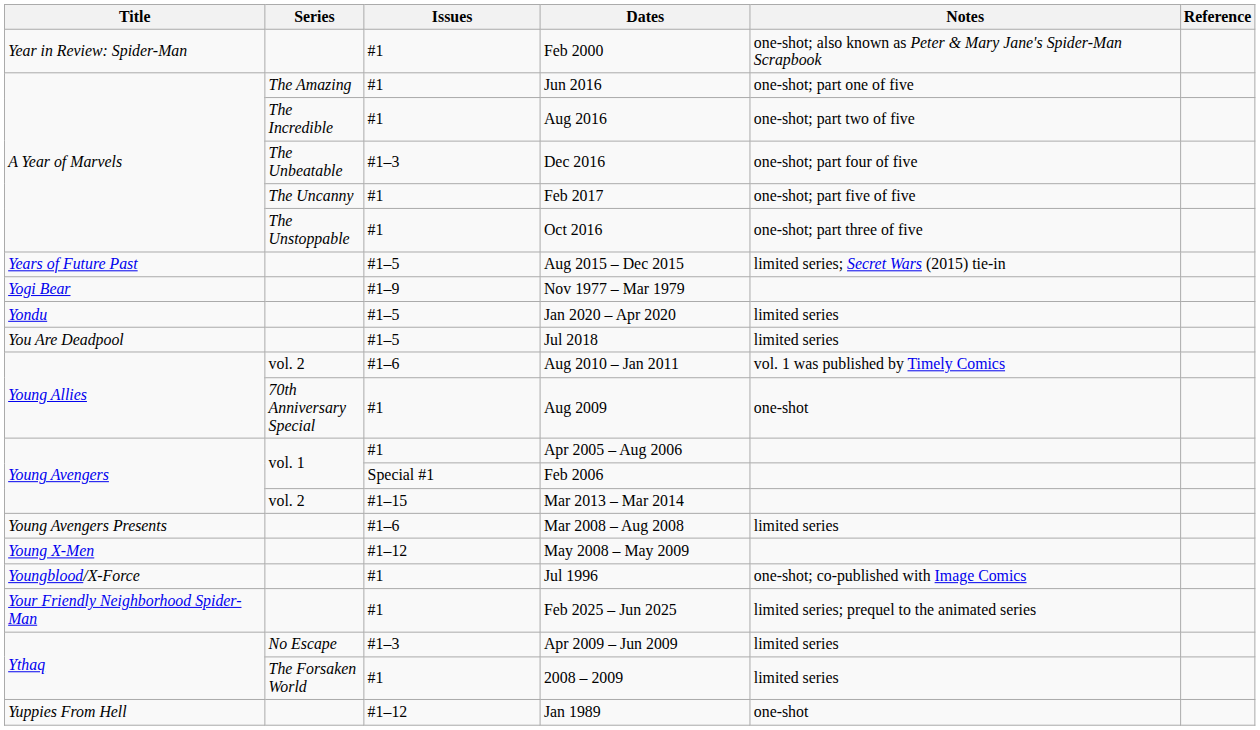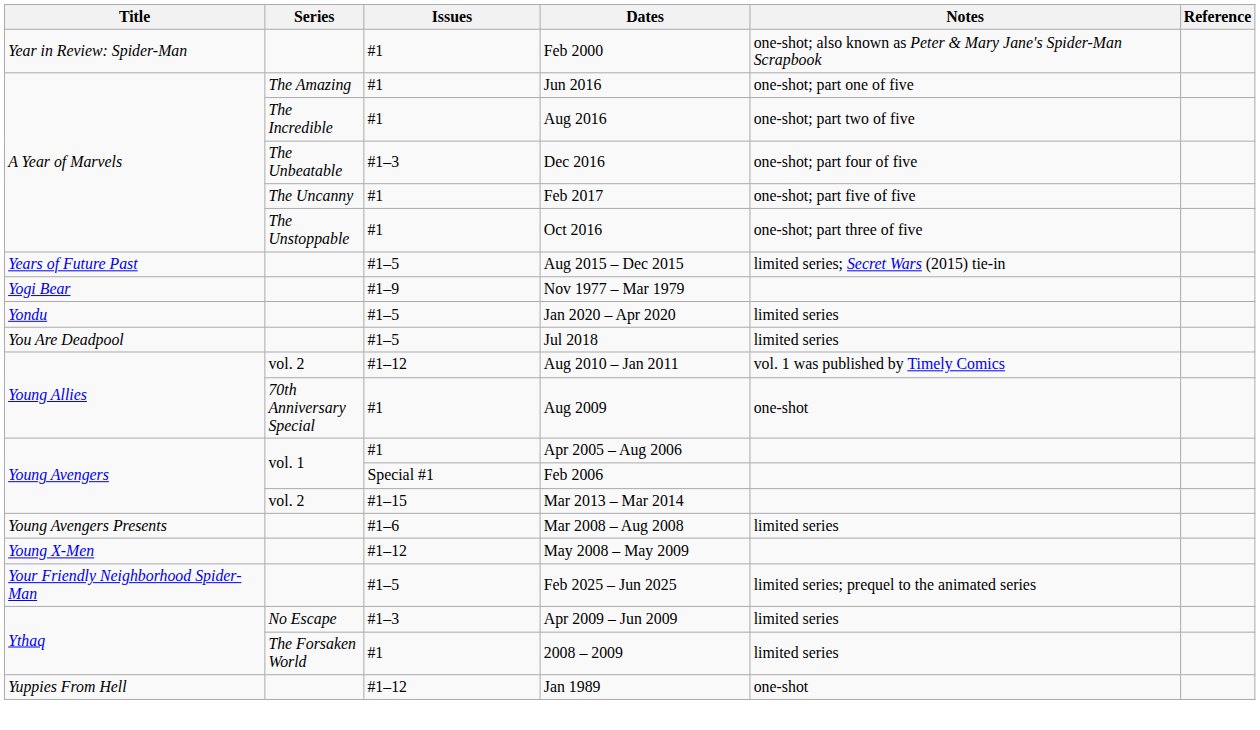Aug 2010 – Jan 2011 | Issues: #1–6 -> #1–12
- row: Youngblood/X-Force | #1 | Jul 1996 | one-shot; co-published with Image Comics
Feb 2025 – Jun 2025 | Issues: #1 -> #1–5
